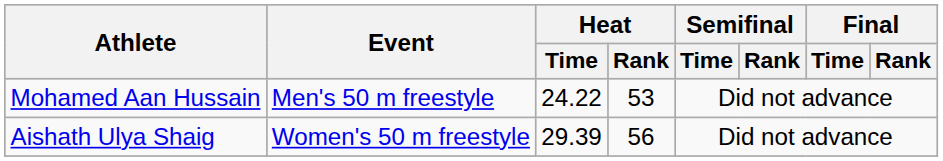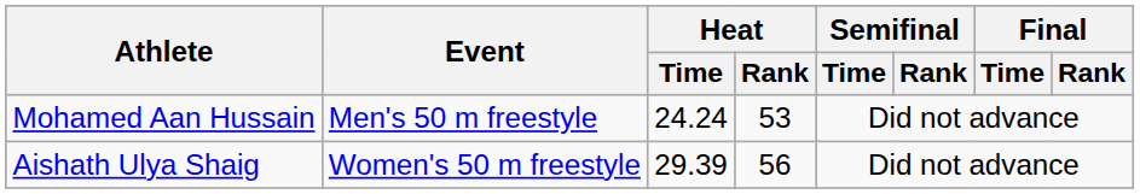Mohamed Aan Hussain | Heat / Time: 24.22 -> 24.24
